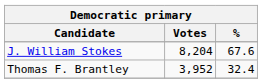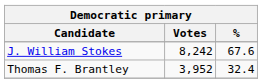J. William Stokes | Votes: 8,204 -> 8,242
